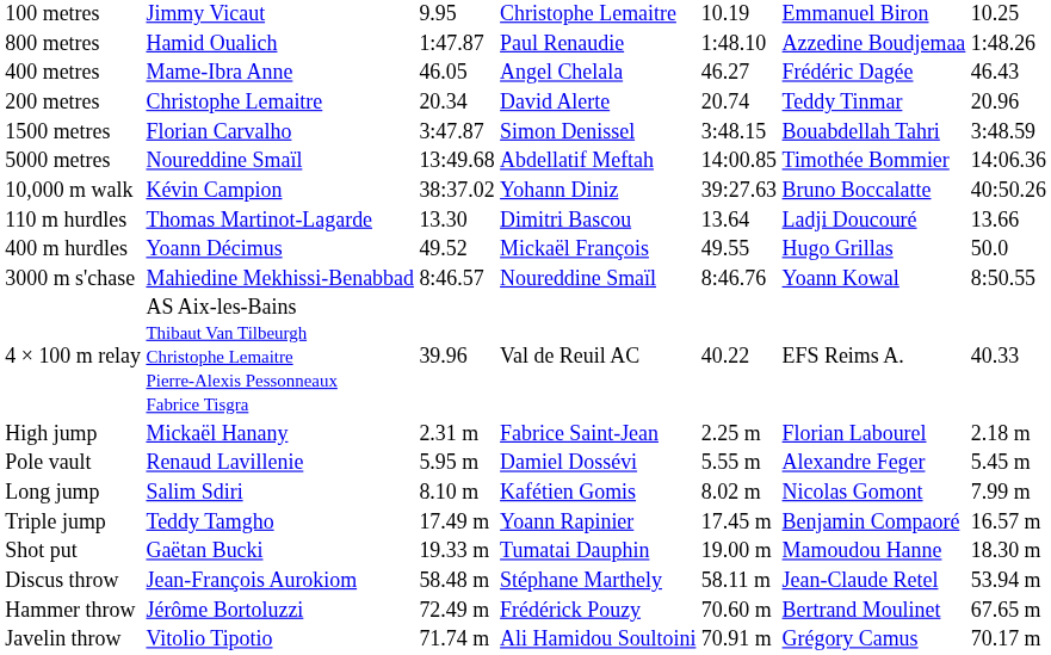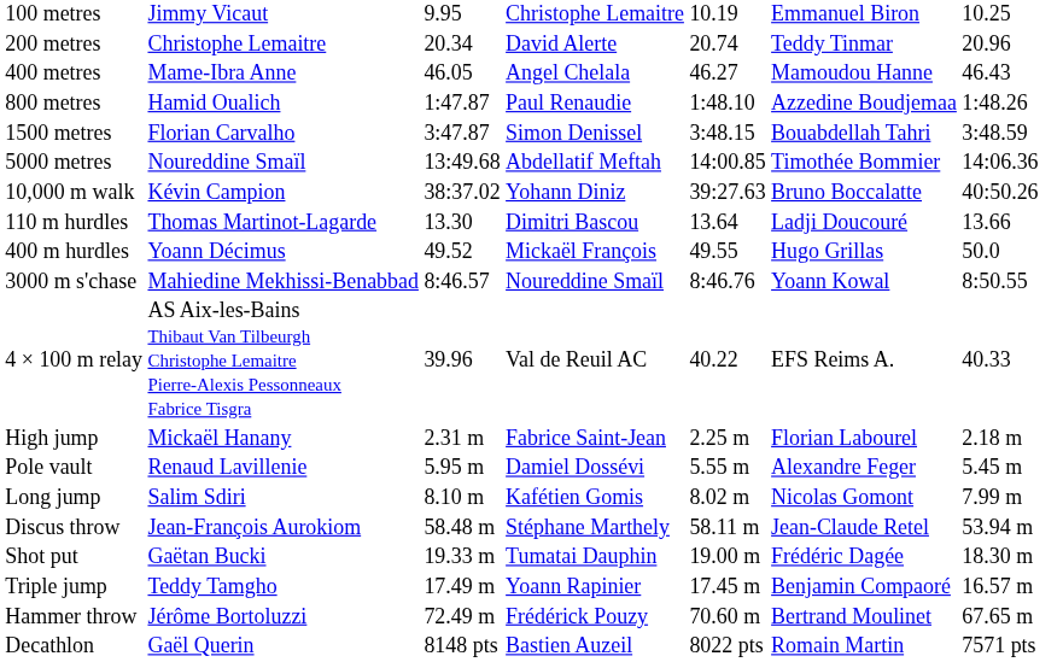rows swapped: 200 metres <-> 800 metres
400 metres | column 6: Frédéric Dagée -> Mamoudou Hanne
rows swapped: Triple jump <-> Discus throw
Shot put | column 6: Mamoudou Hanne -> Frédéric Dagée
- row: Javelin throw | Vitolio Tipotio | 71.74 m | Ali Hamidou Soultoini | 70.91 m | Grégory Camus | 70.17 m
+ row: Decathlon | Gaël Querin | 8148 pts | Bastien Auzeil | 8022 pts | Romain Martin | 7571 pts
